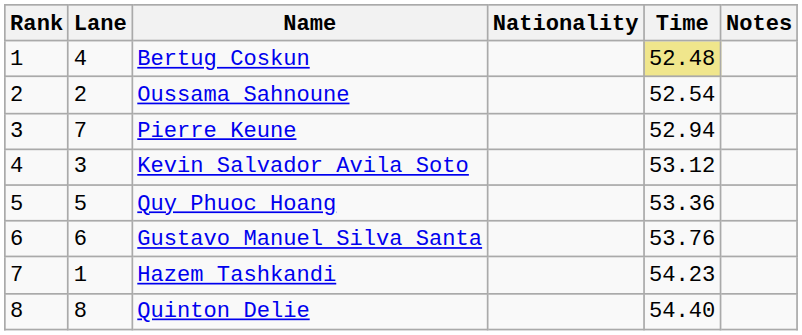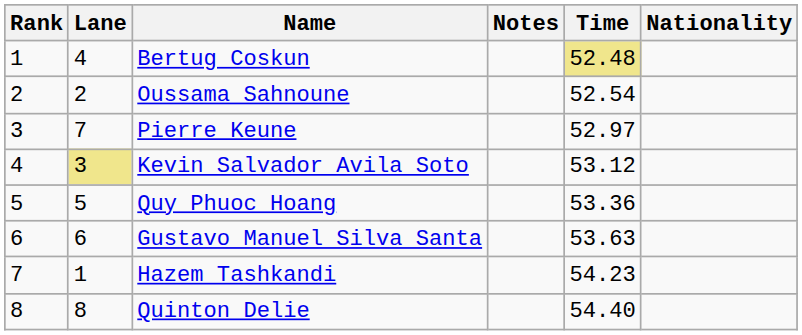columns swapped: Nationality <-> Notes
Pierre Keune | Time: 52.94 -> 52.97
Kevin Salvador Avila Soto | Lane: no background -> khaki background
Gustavo Manuel Silva Santa | Time: 53.76 -> 53.63
